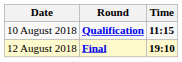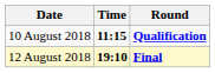columns swapped: Time <-> Round
